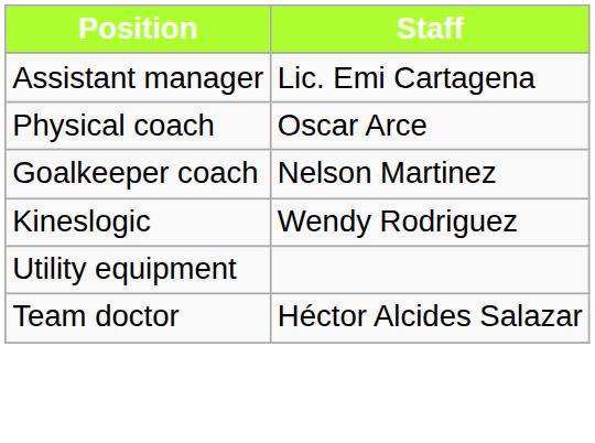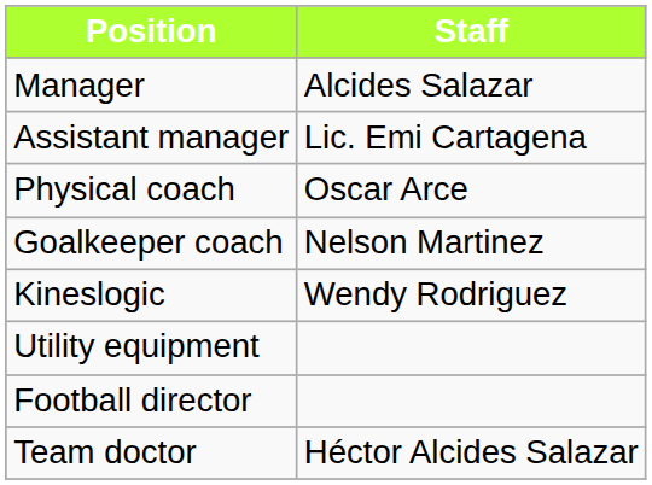+ row: Manager | Alcides Salazar
+ row: Football director
